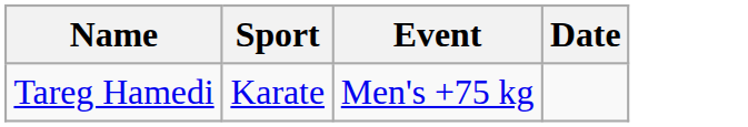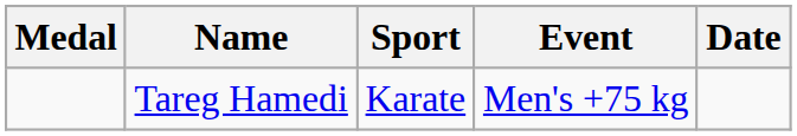+ column: Medal
